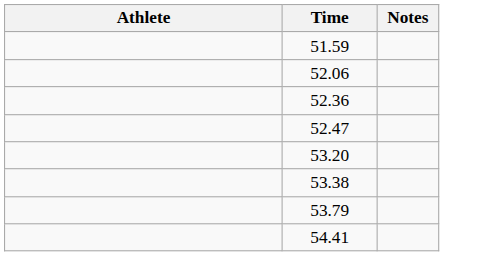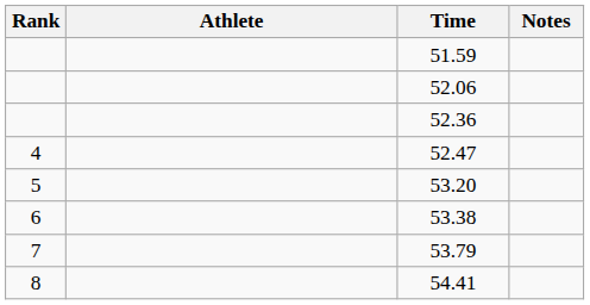+ column: Rank | 4 | 5 | 6 | 7 | 8
